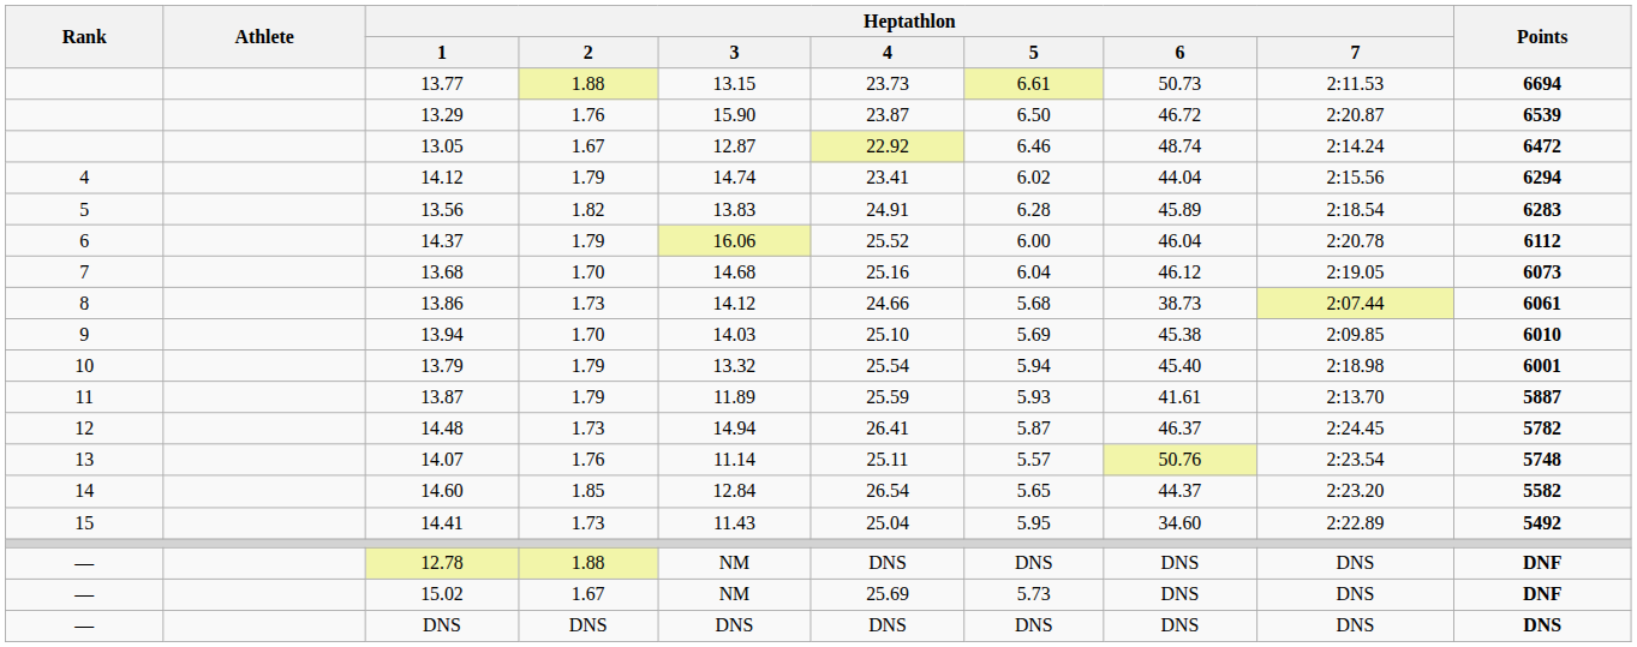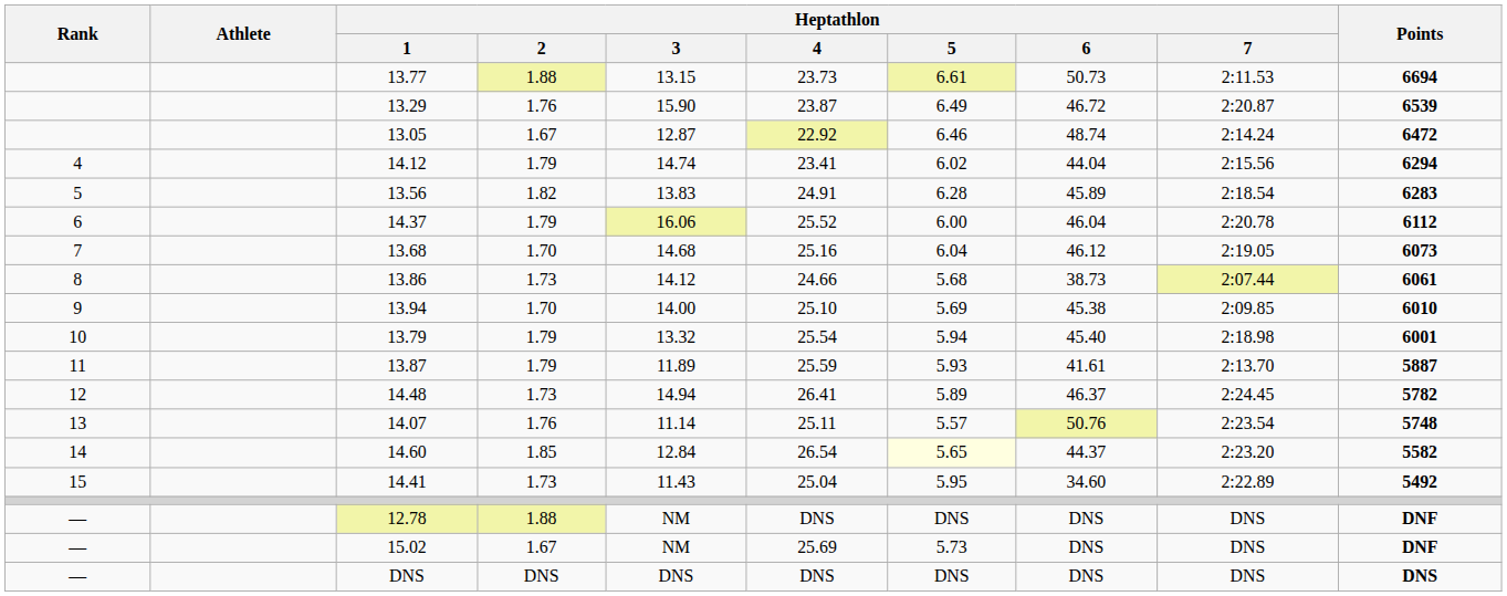13.29 | Heptathlon / 5: 6.50 -> 6.49
13.94 | Heptathlon / 3: 14.03 -> 14.00
14.48 | Heptathlon / 5: 5.87 -> 5.89
14.60 | Heptathlon / 5: no background -> lightyellow background
